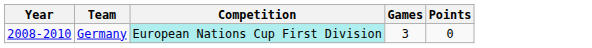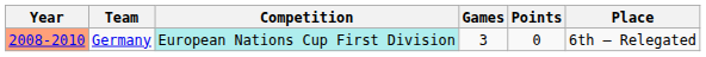+ column: Place | 6th — Relegated
Germany | Year: no background -> lightsalmon background
